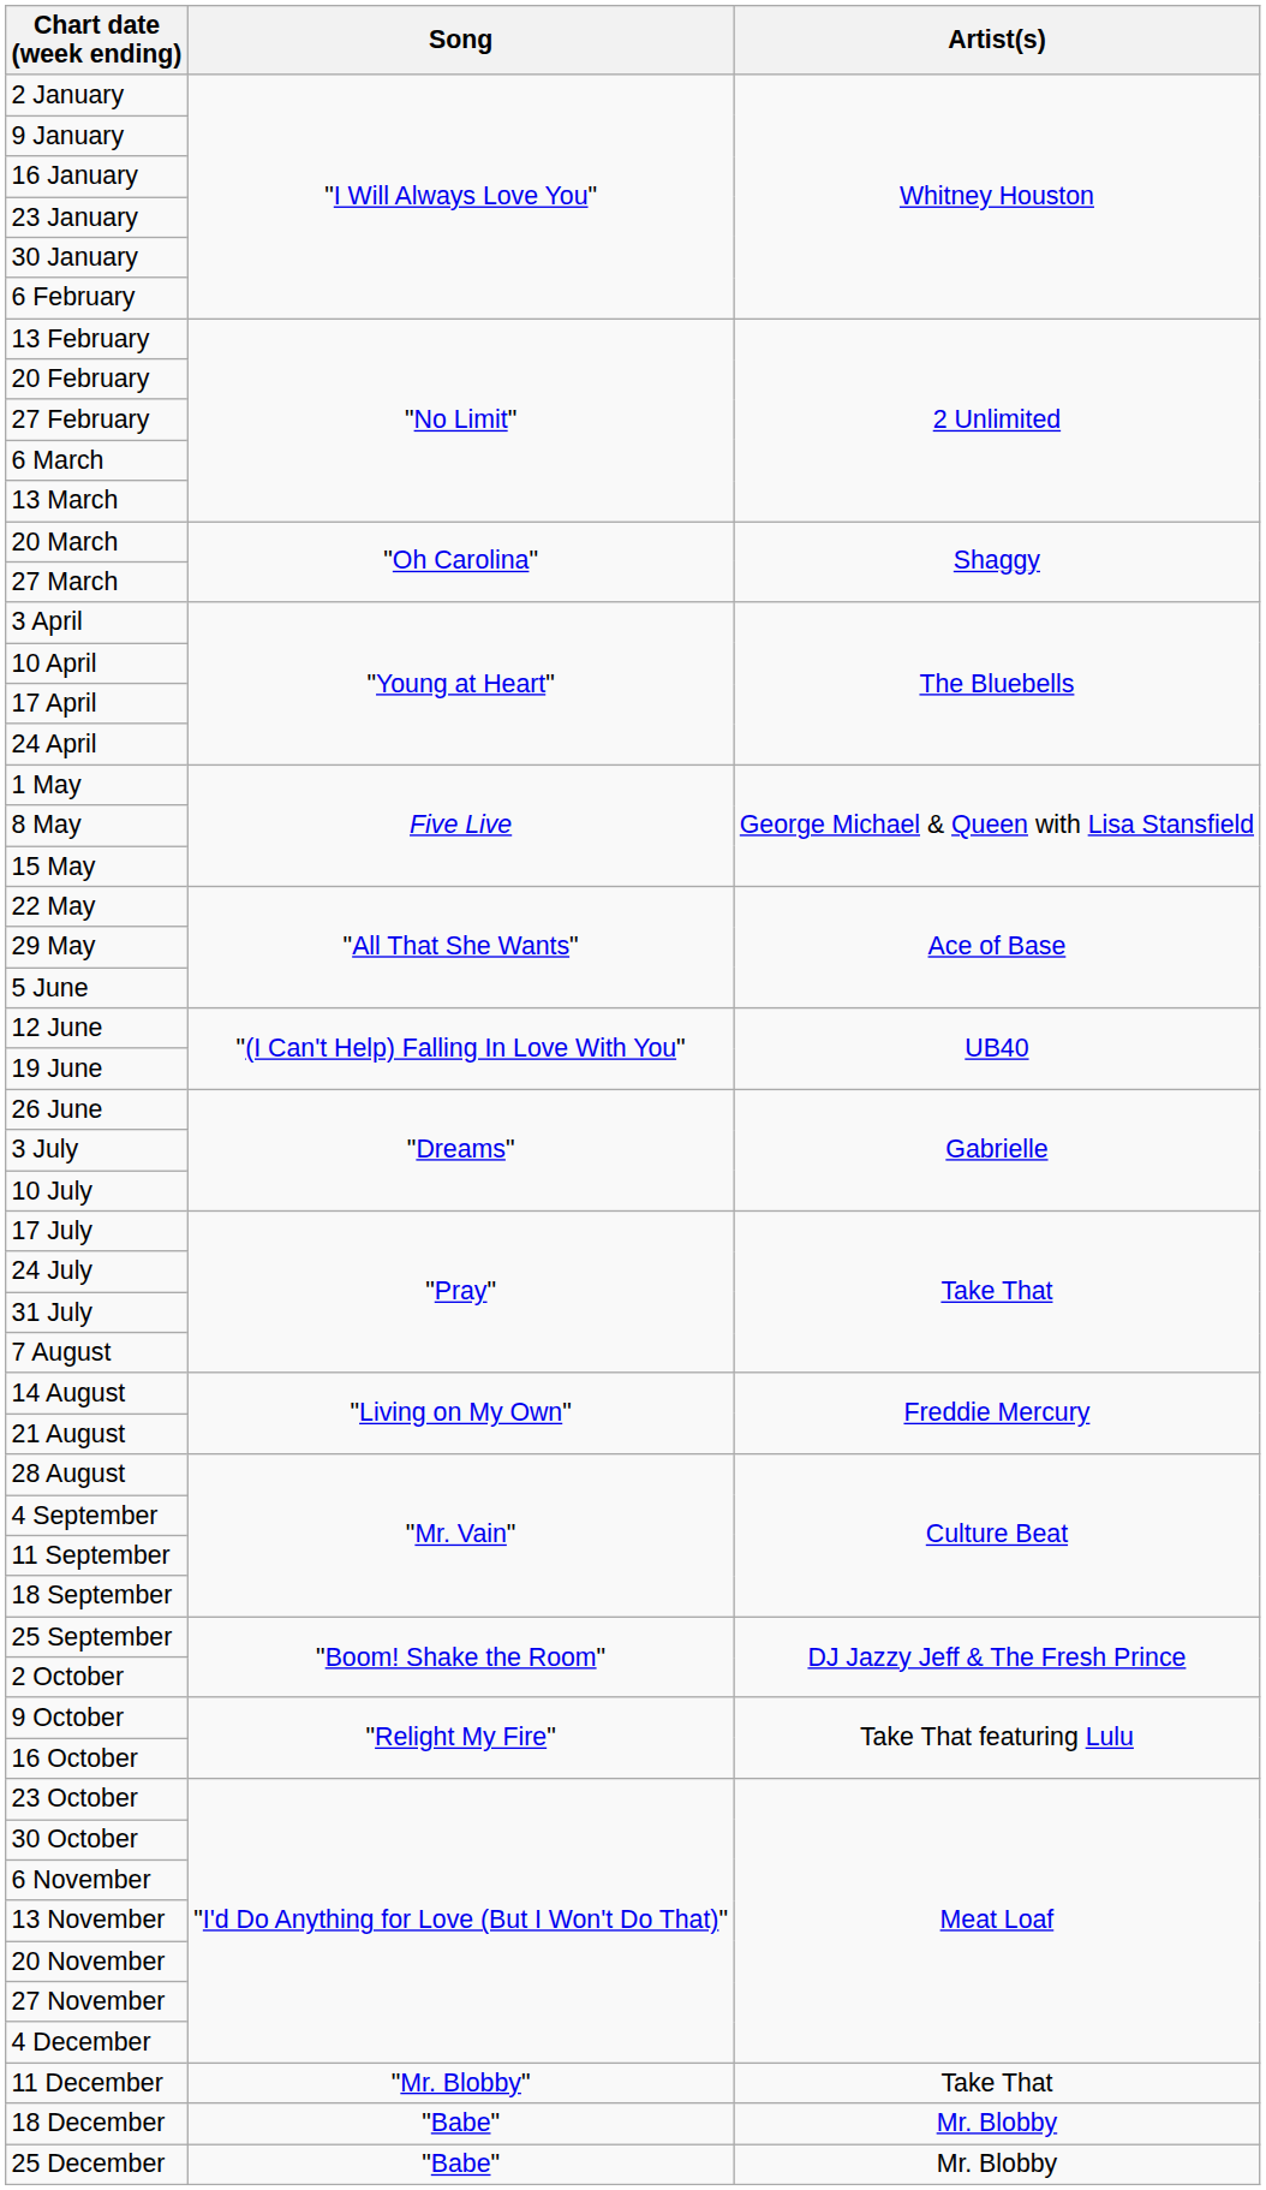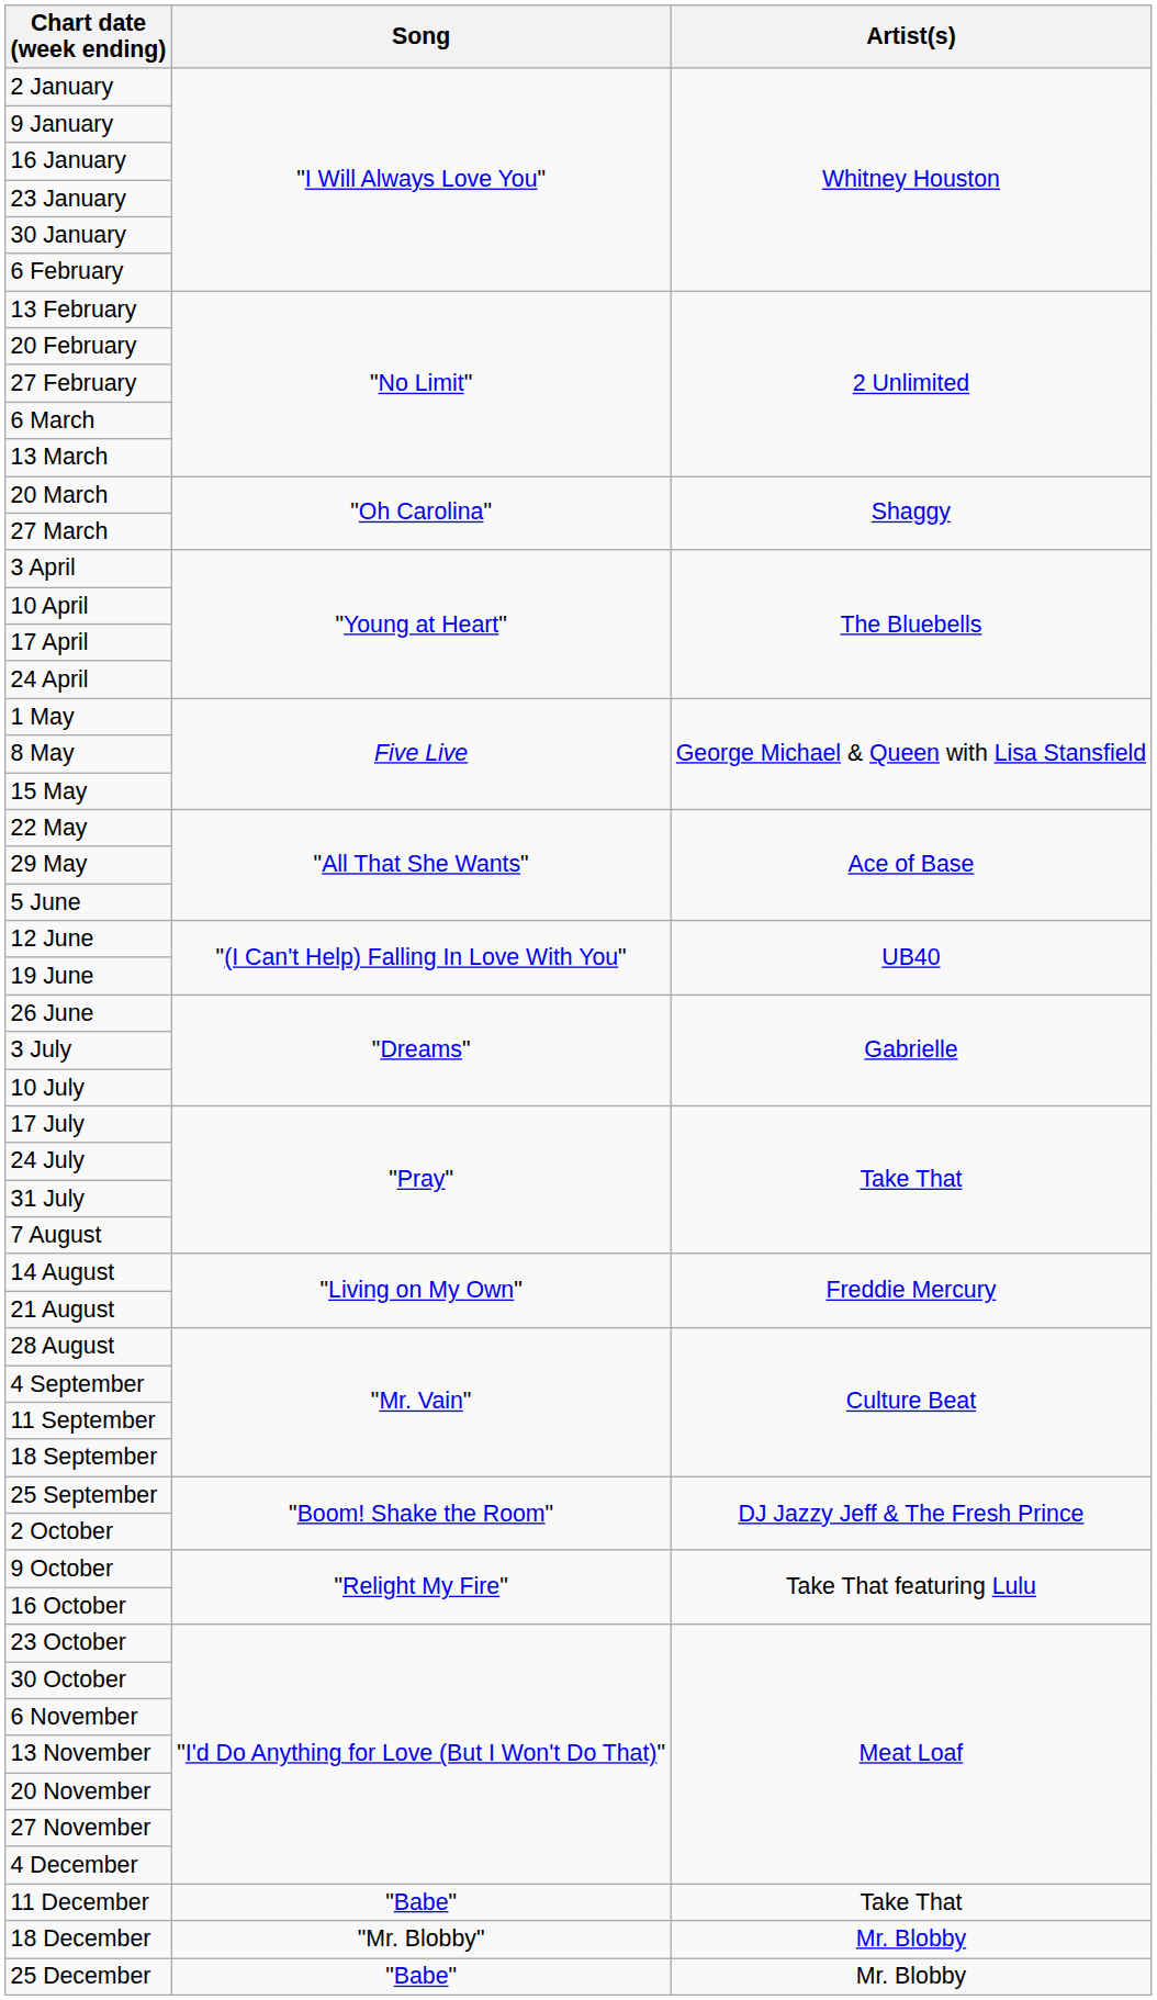11 December | Song: "Mr. Blobby" -> "Babe"
18 December | Song: "Babe" -> "Mr. Blobby"
